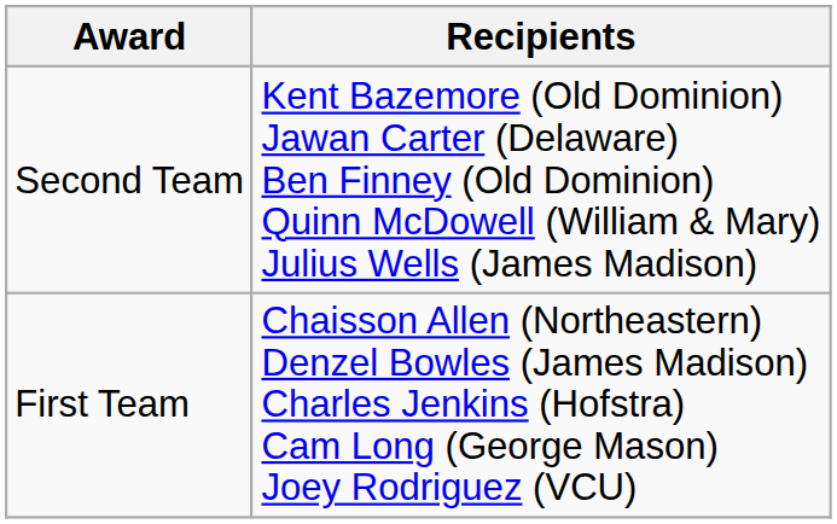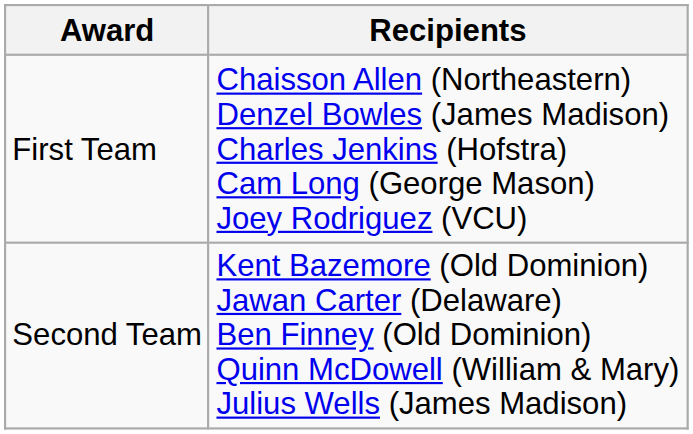rows swapped: First Team <-> Second Team
